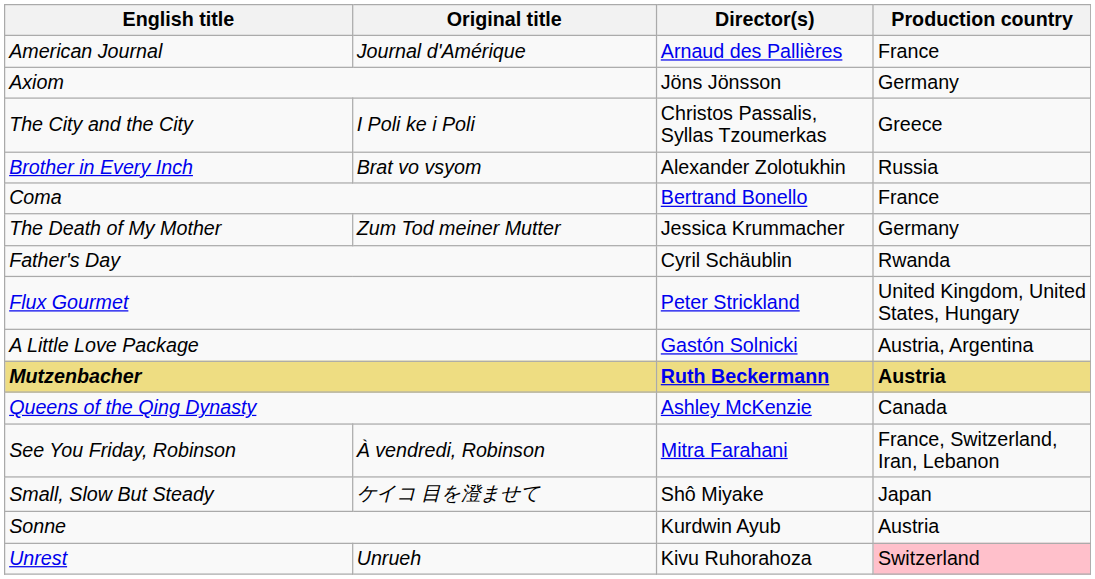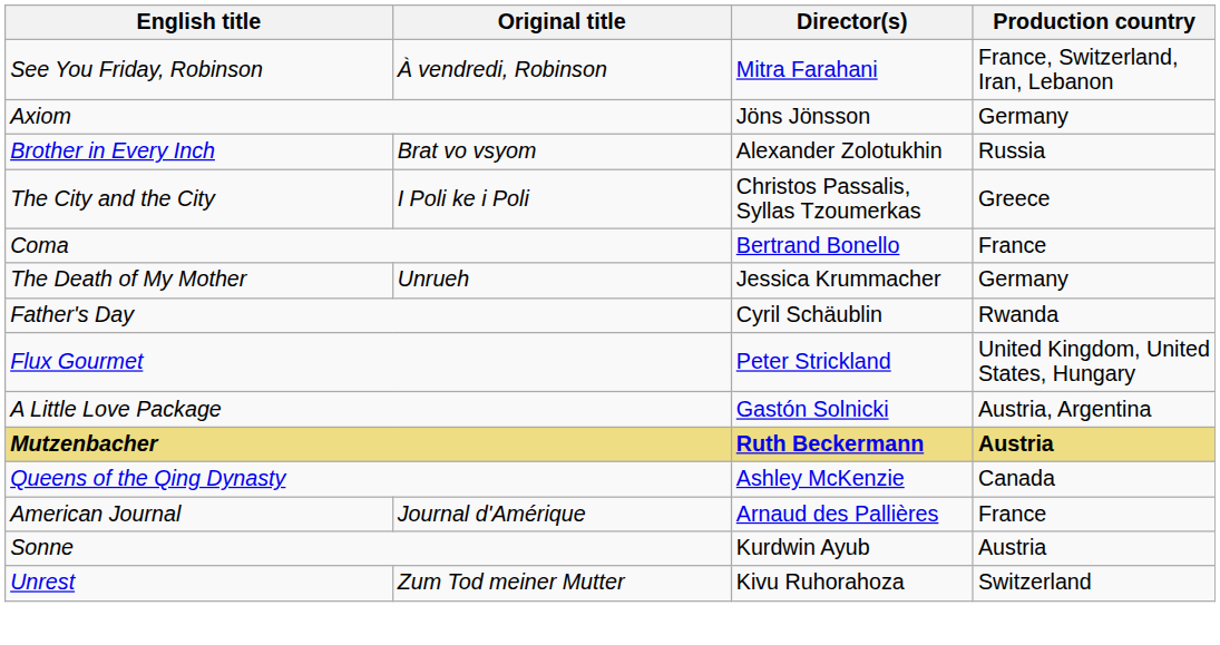rows swapped: American Journal <-> See You Friday, Robinson
rows swapped: Brother in Every Inch <-> The City and the City
The Death of My Mother | Original title: Zum Tod meiner Mutter -> Unrueh
- row: Small, Slow But Steady | ケイコ 目を澄ませて | Shô Miyake | Japan
Unrest | Original title: Unrueh -> Zum Tod meiner Mutter
Unrest | Production country: pink background -> no background
